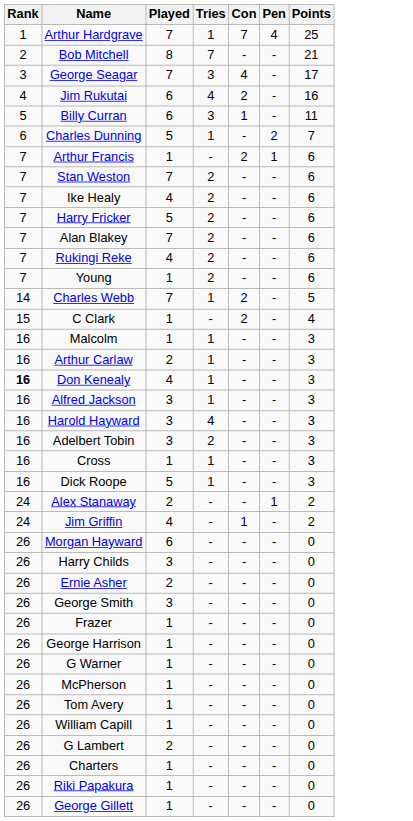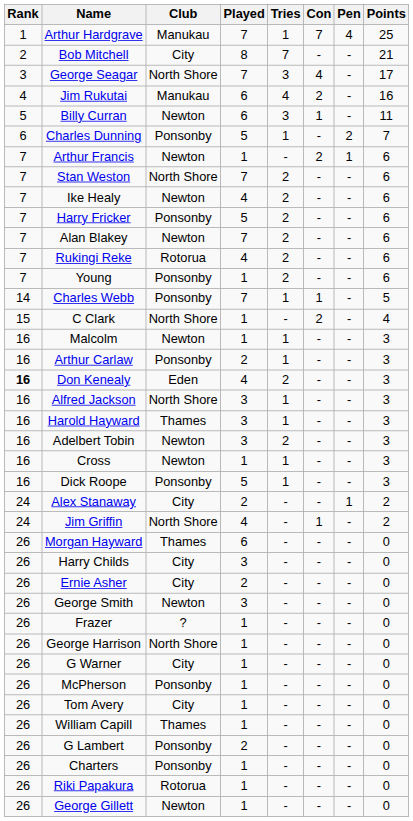+ column: Club | Manukau | City | North Shore | Manukau | Newton | Ponsonby | Newton | North Shore | Newton | Ponsonby | Newton | Rotorua | Ponsonby | Ponsonby | North Shore | Newton | Ponsonby | Eden | North Shore | Thames | Newton | Newton | Ponsonby | City | North Shore | Thames | City | City | Newton | ? | North Shore | City | Ponsonby | City | Thames | Ponsonby | Ponsonby | Rotorua | Newton
Charles Webb | Con: 2 -> 1
Don Kenealy | Tries: 1 -> 2
Harold Hayward | Tries: 4 -> 1
